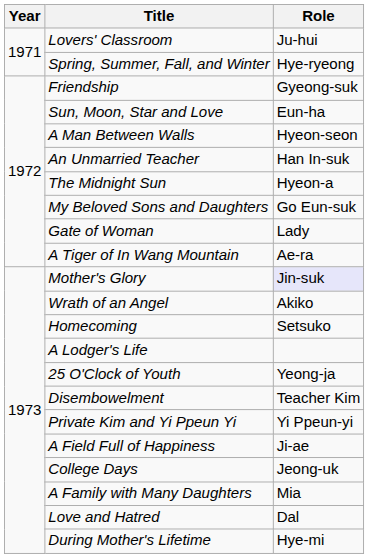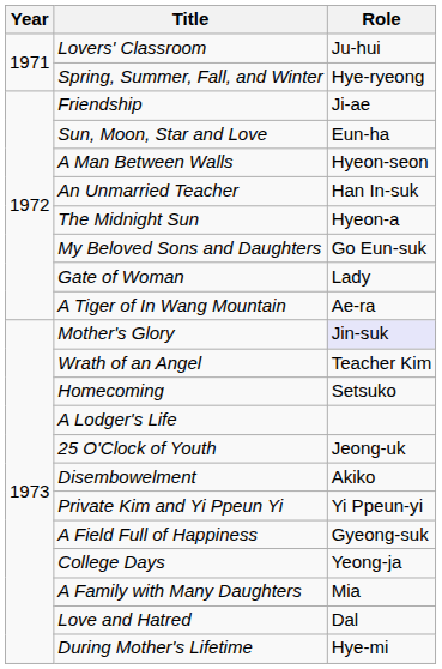Friendship | Role: Gyeong-suk -> Ji-ae
Wrath of an Angel | Role: Akiko -> Teacher Kim
25 O'Clock of Youth | Role: Yeong-ja -> Jeong-uk
Disembowelment | Role: Teacher Kim -> Akiko
A Field Full of Happiness | Role: Ji-ae -> Gyeong-suk
College Days | Role: Jeong-uk -> Yeong-ja
